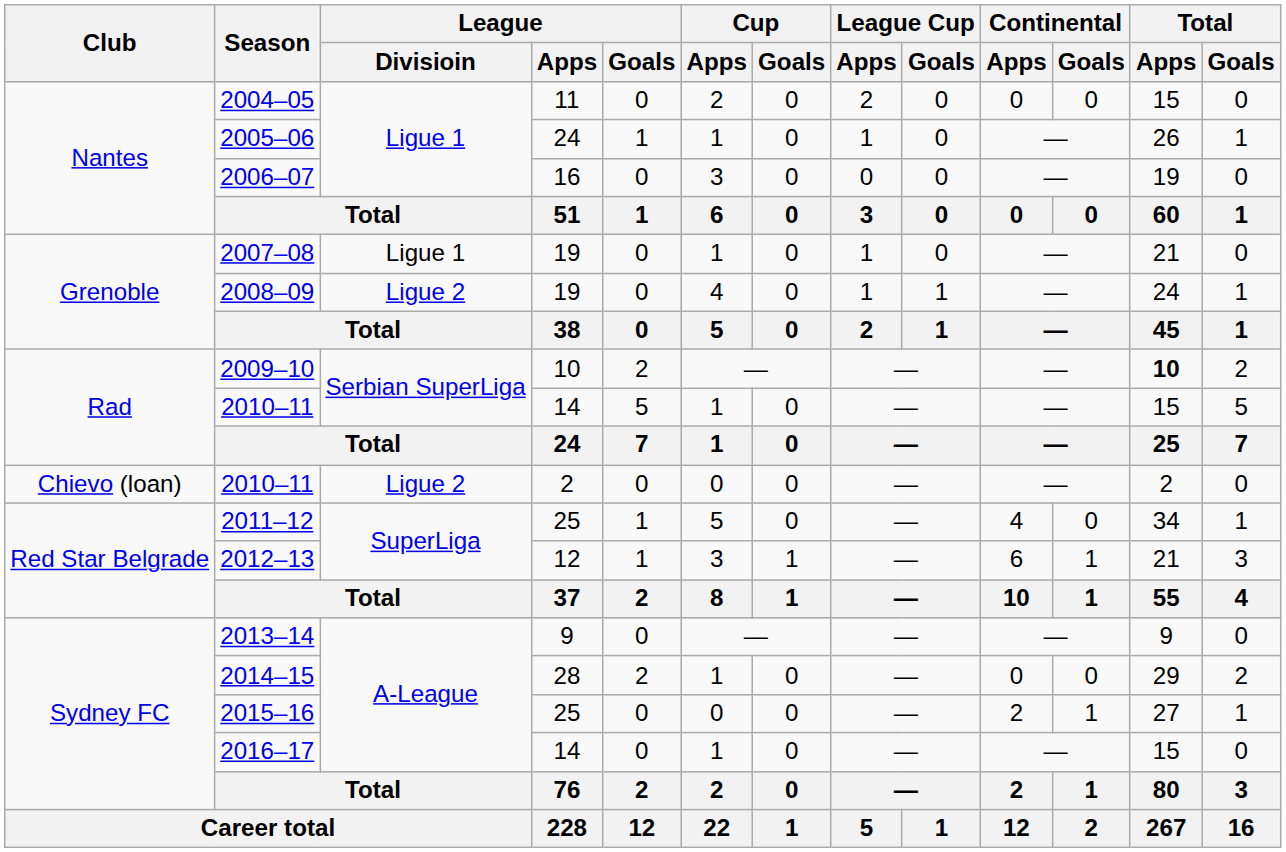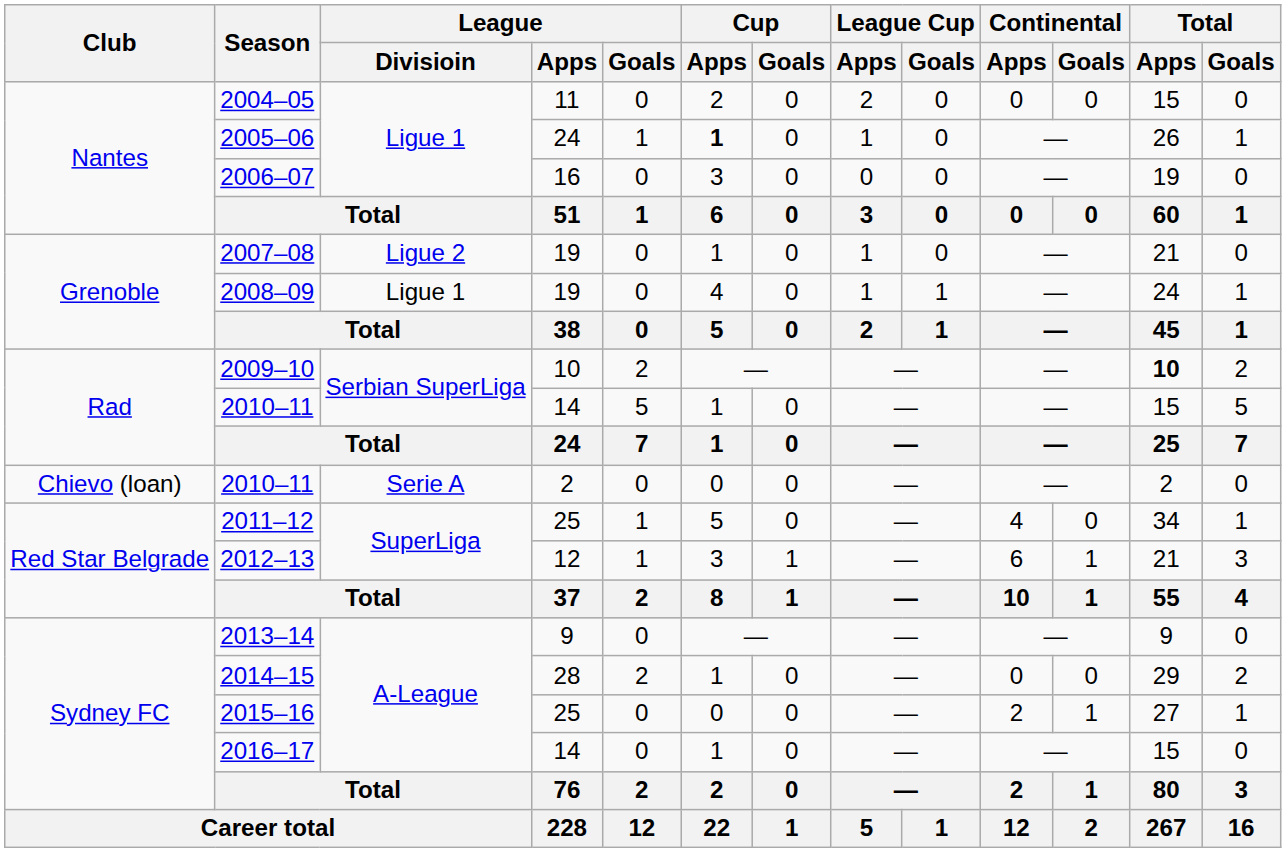2005–06 | Cup / Apps: normal -> bold
2007–08 | League / Divisioin: Ligue 1 -> Ligue 2
2008–09 | League / Divisioin: Ligue 2 -> Ligue 1
2010–11 / 2 | League / Divisioin: Ligue 2 -> Serie A
